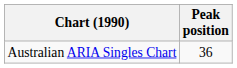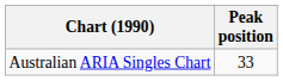Australian ARIA Singles Chart | Peak position: 36 -> 33
